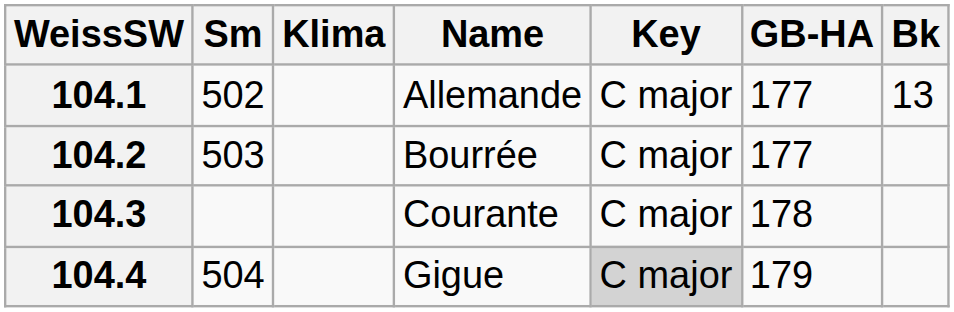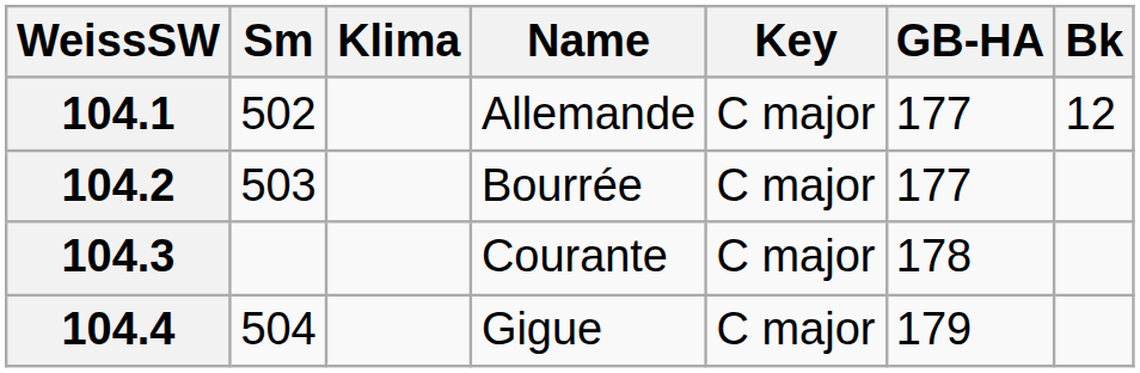104.1 | Bk: 13 -> 12
104.4 | Key: lightgrey background -> no background
